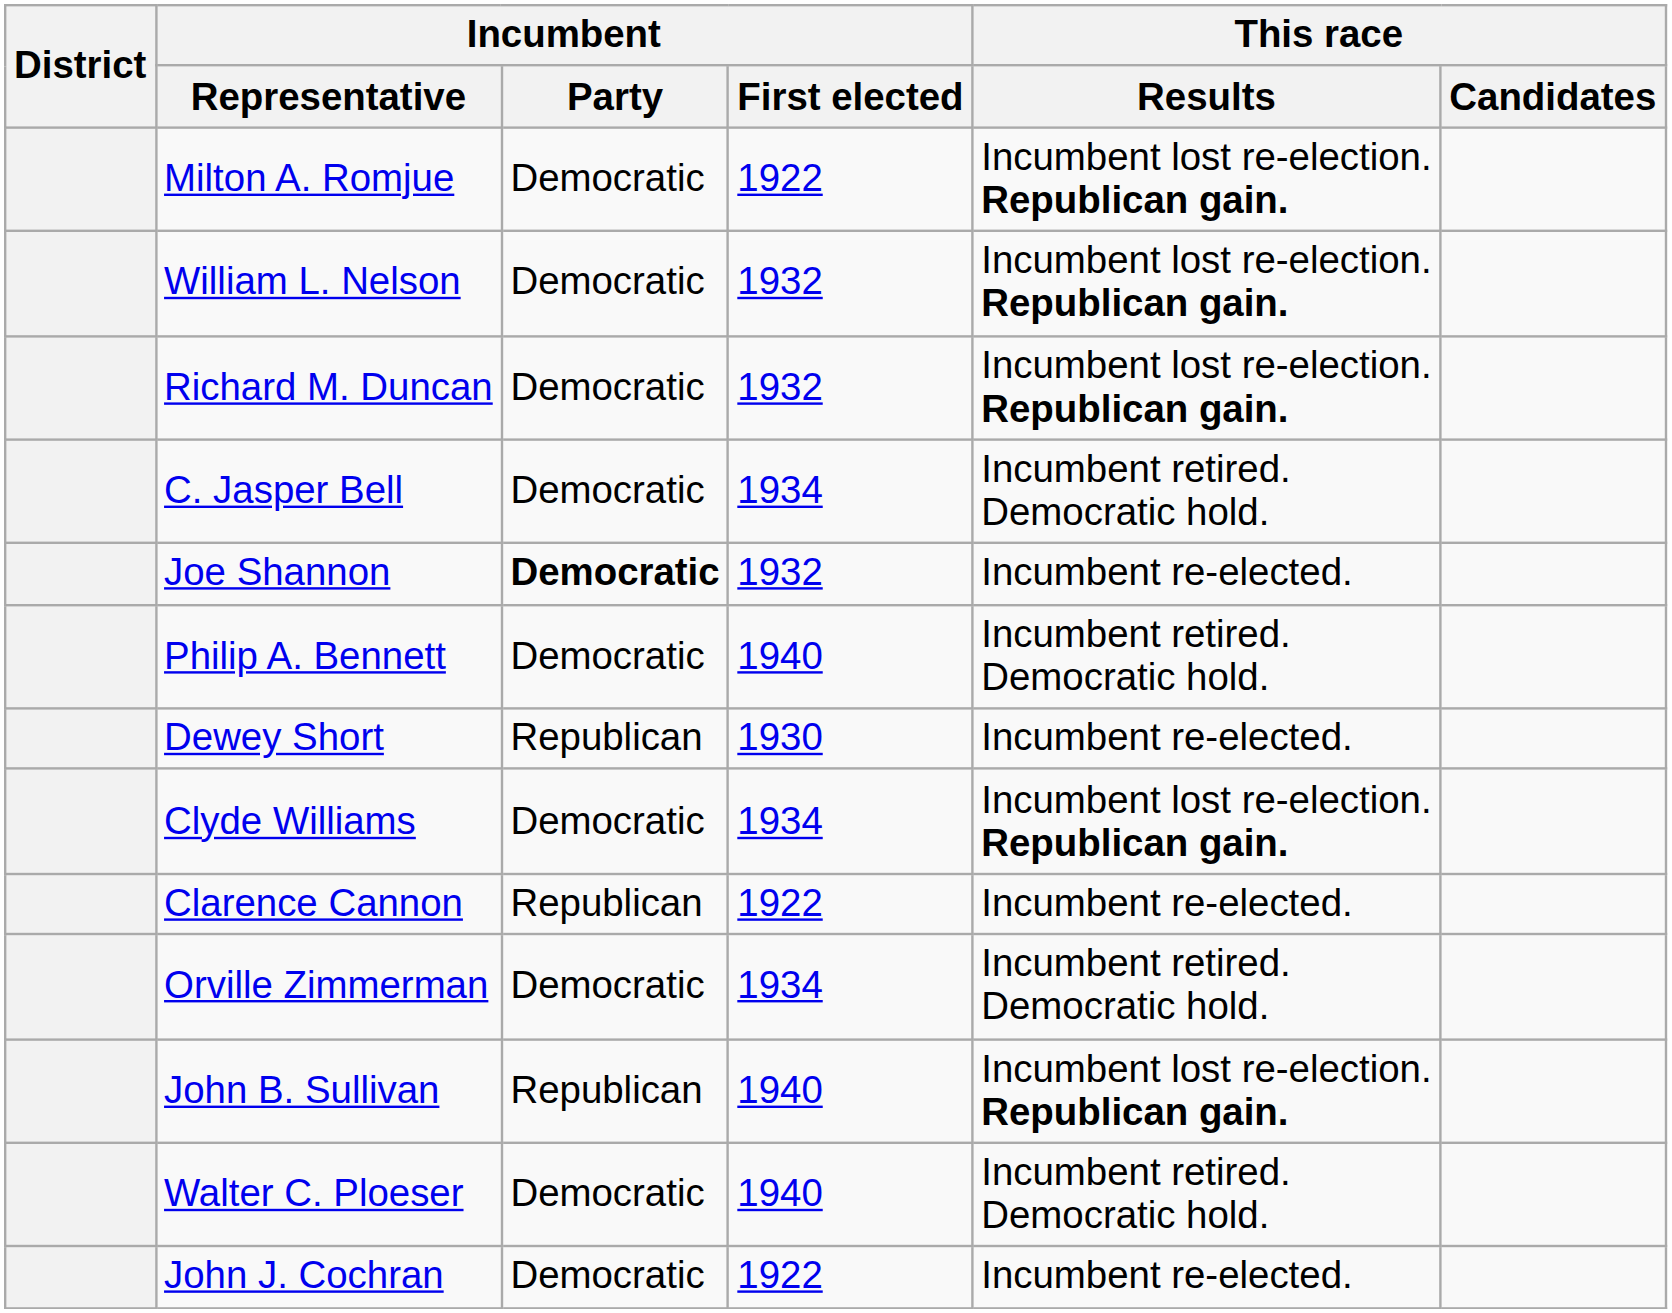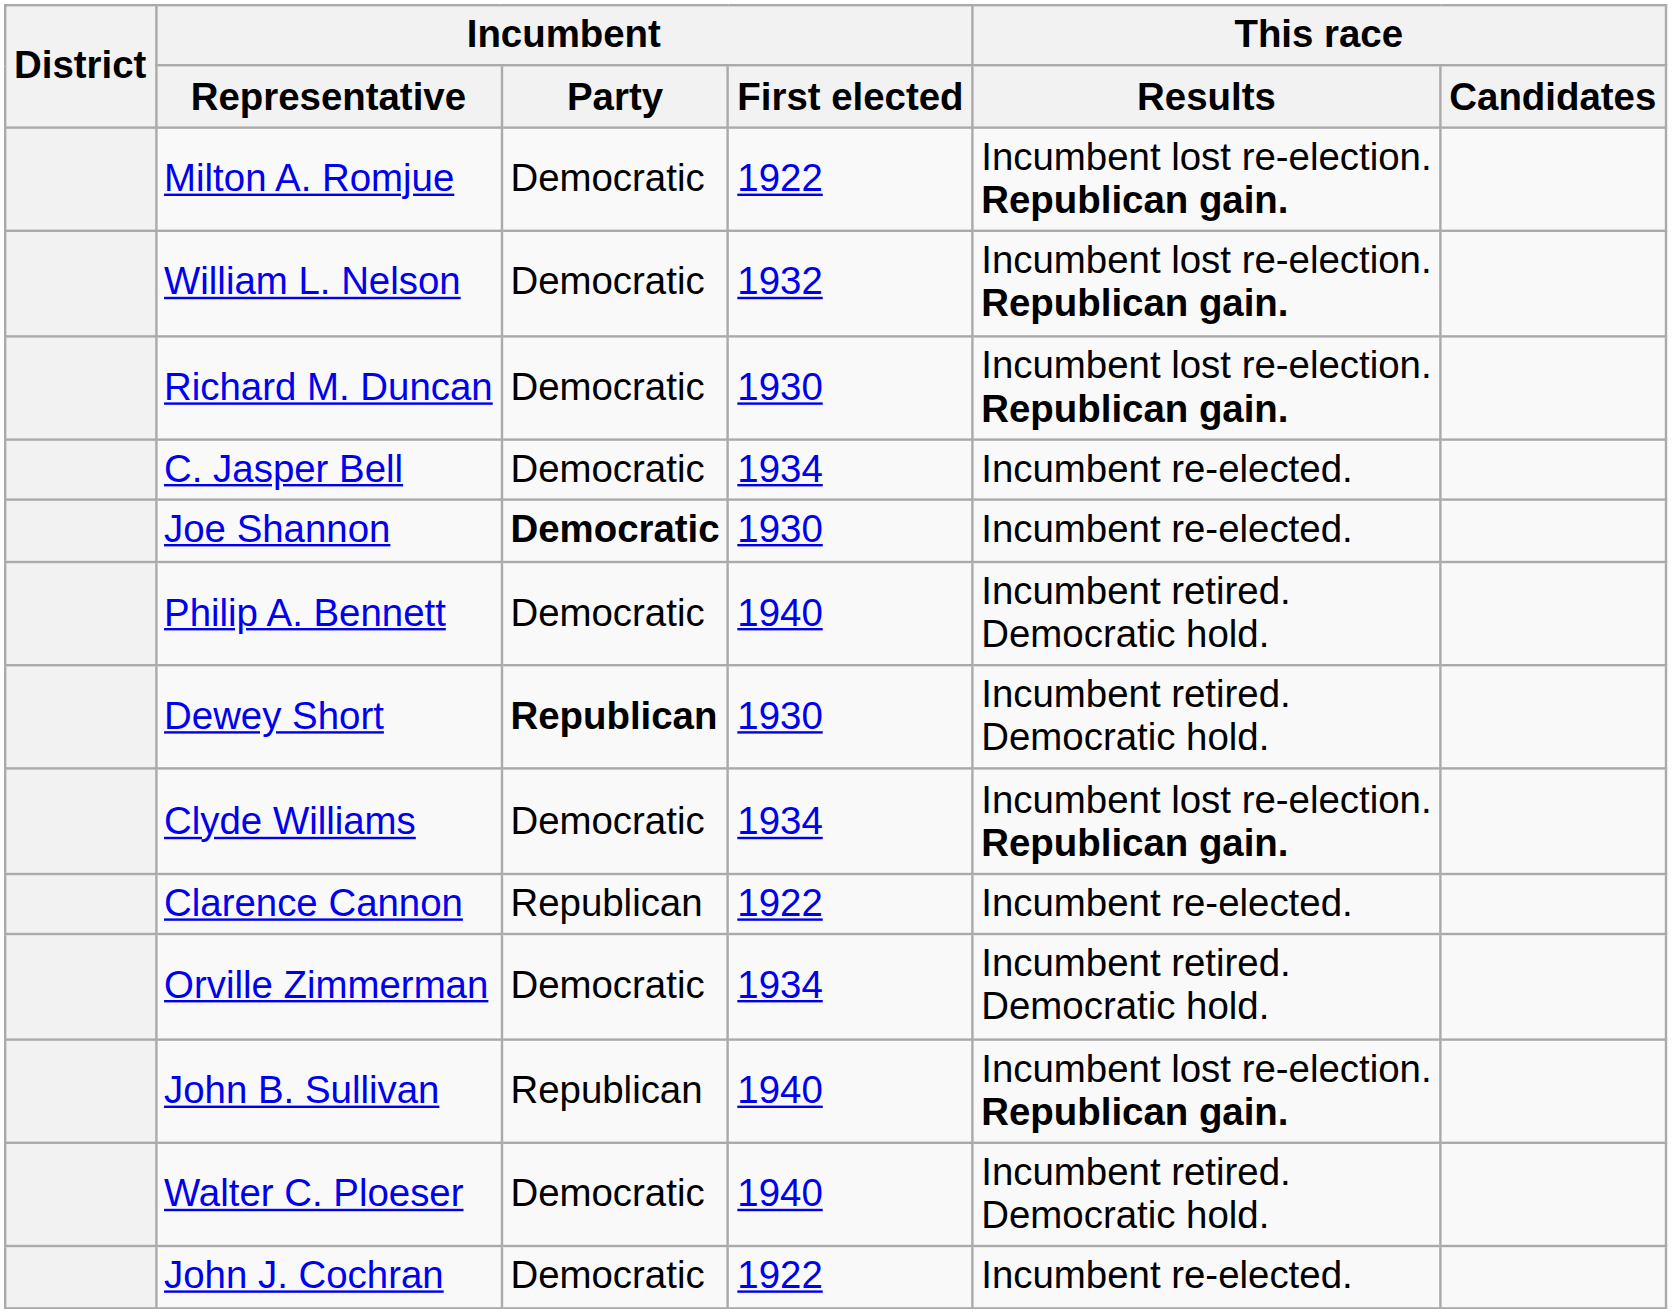Richard M. Duncan | Incumbent / First elected: 1932 -> 1930
C. Jasper Bell | This race / Results: Incumbent retired. Democratic hold. -> Incumbent re-elected.
Joe Shannon | Incumbent / First elected: 1932 -> 1930
Dewey Short | Incumbent / Party: normal -> bold
Dewey Short | This race / Results: Incumbent re-elected. -> Incumbent retired. Democratic hold.
